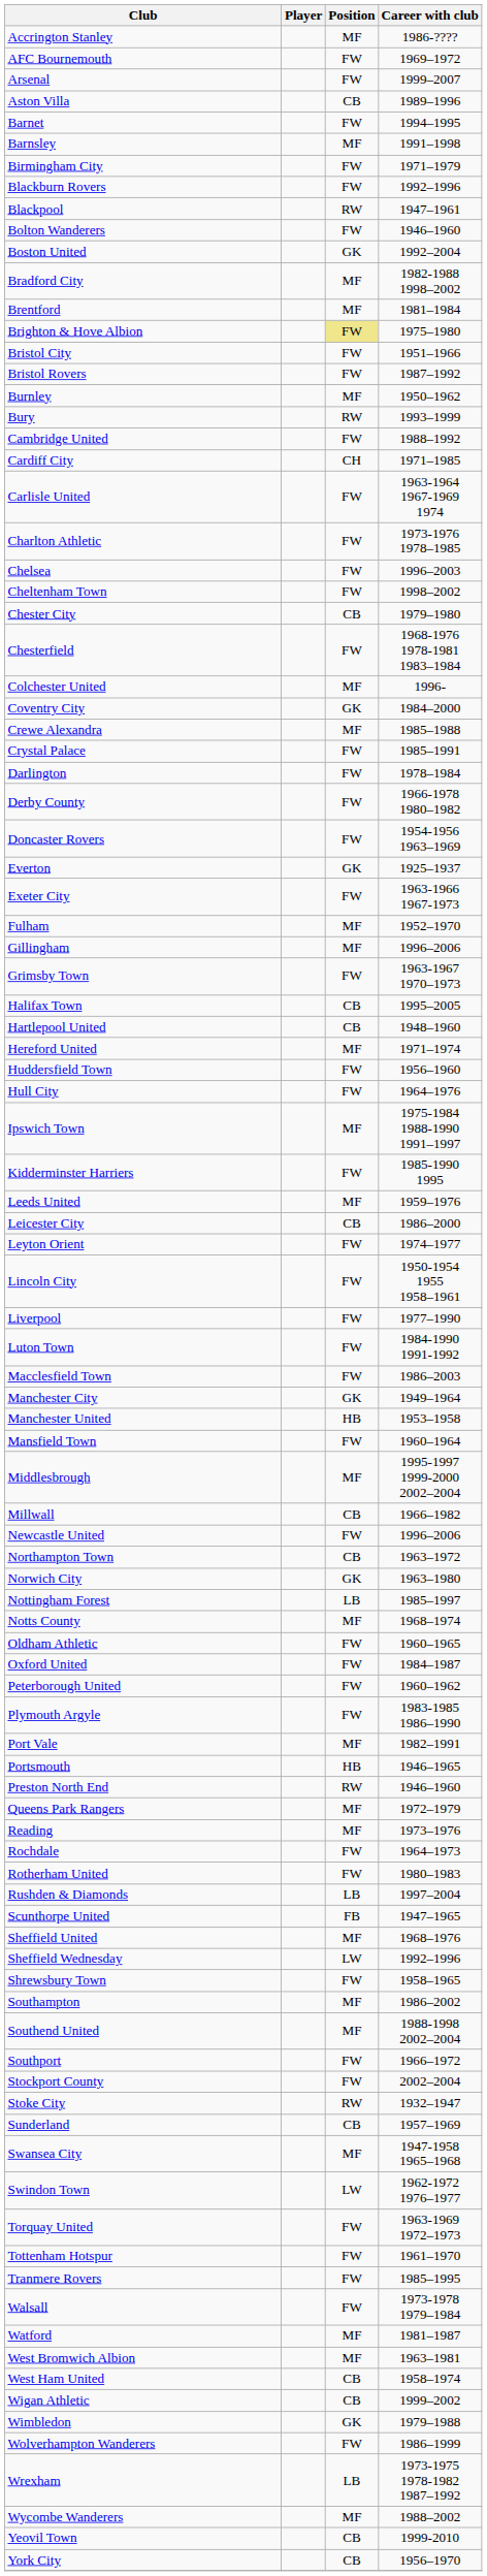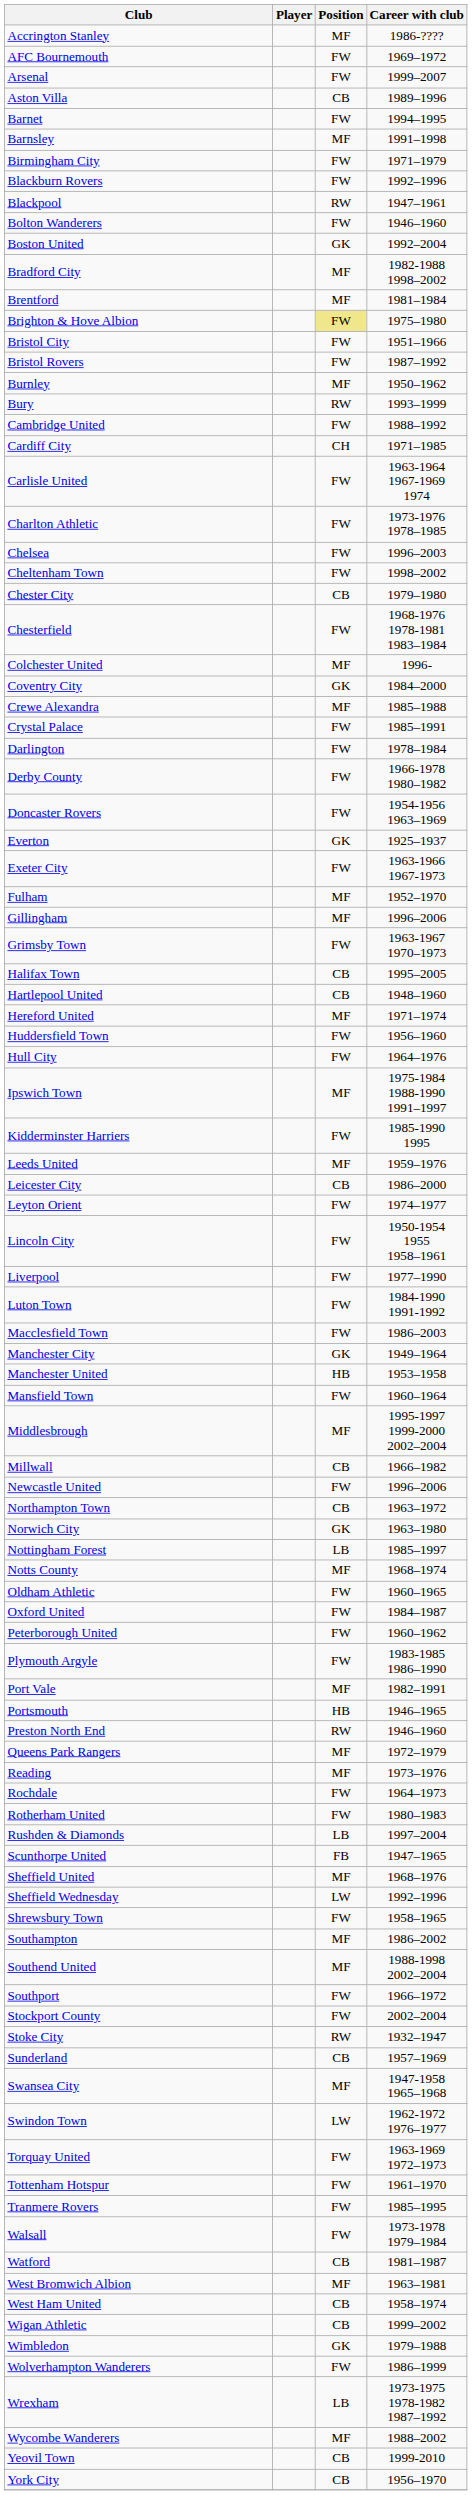Watford | Position: MF -> CB
